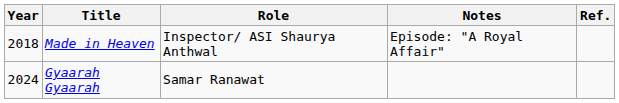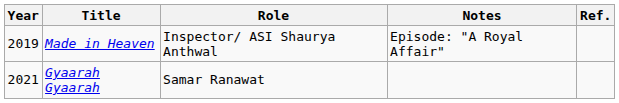Made in Heaven | Year: 2018 -> 2019
Gyaarah Gyaarah | Year: 2024 -> 2021
